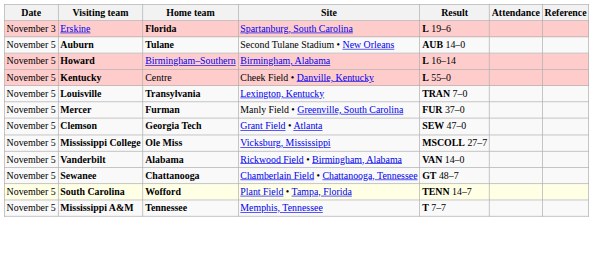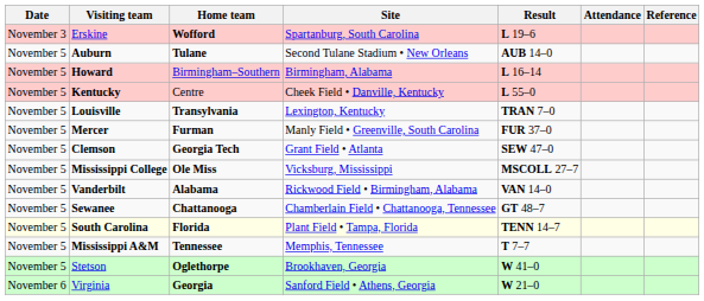Erskine | Home team: Florida -> Wofford
South Carolina | Home team: Wofford -> Florida
+ row: November 5 | Stetson | Oglethorpe | Brookhaven, Georgia | W 41–0
+ row: November 6 | Virginia | Georgia | Sanford Field • Athens, Georgia | W 21–0
